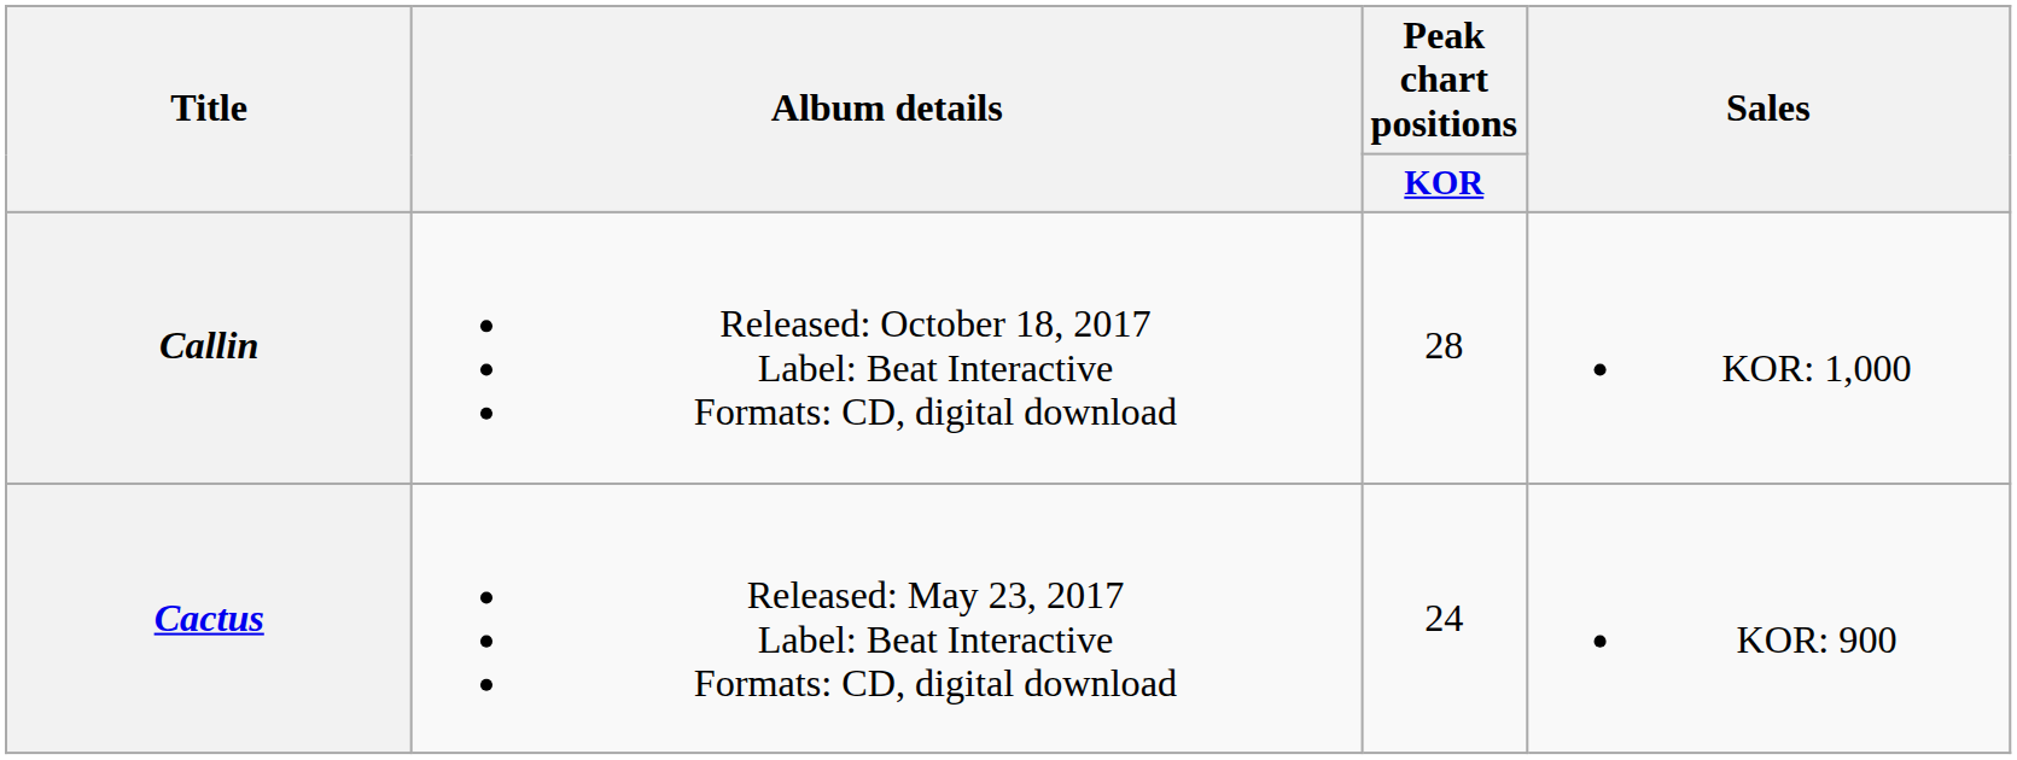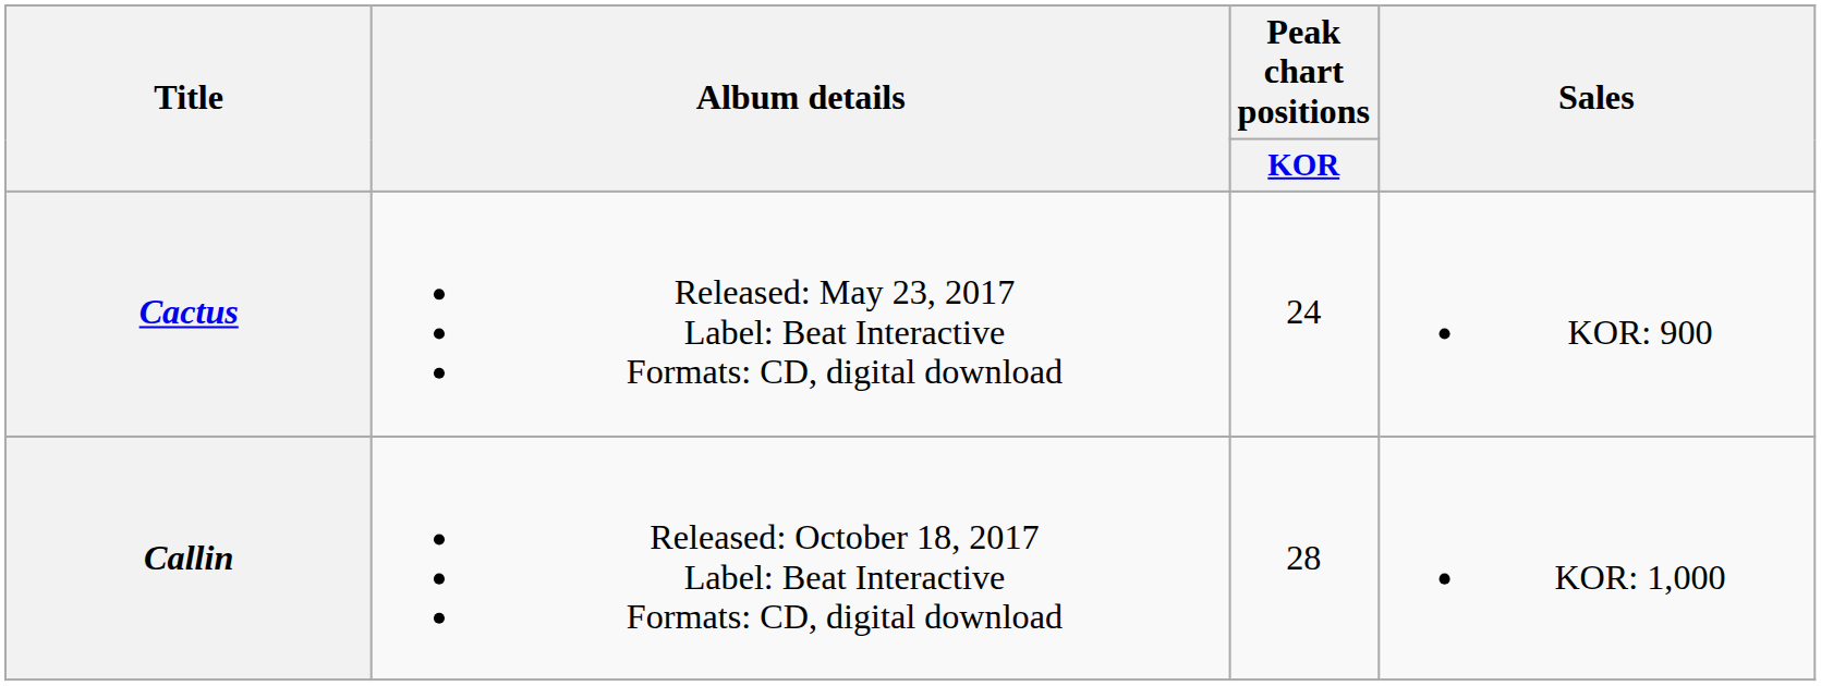rows swapped: Cactus <-> Callin
